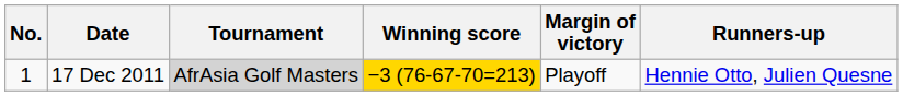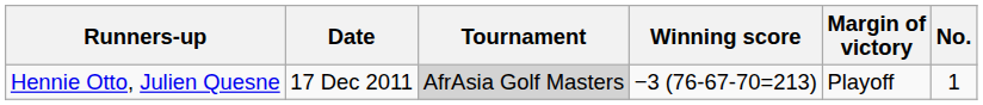columns swapped: No. <-> Runners-up
17 Dec 2011 | Winning score: gold background -> no background
